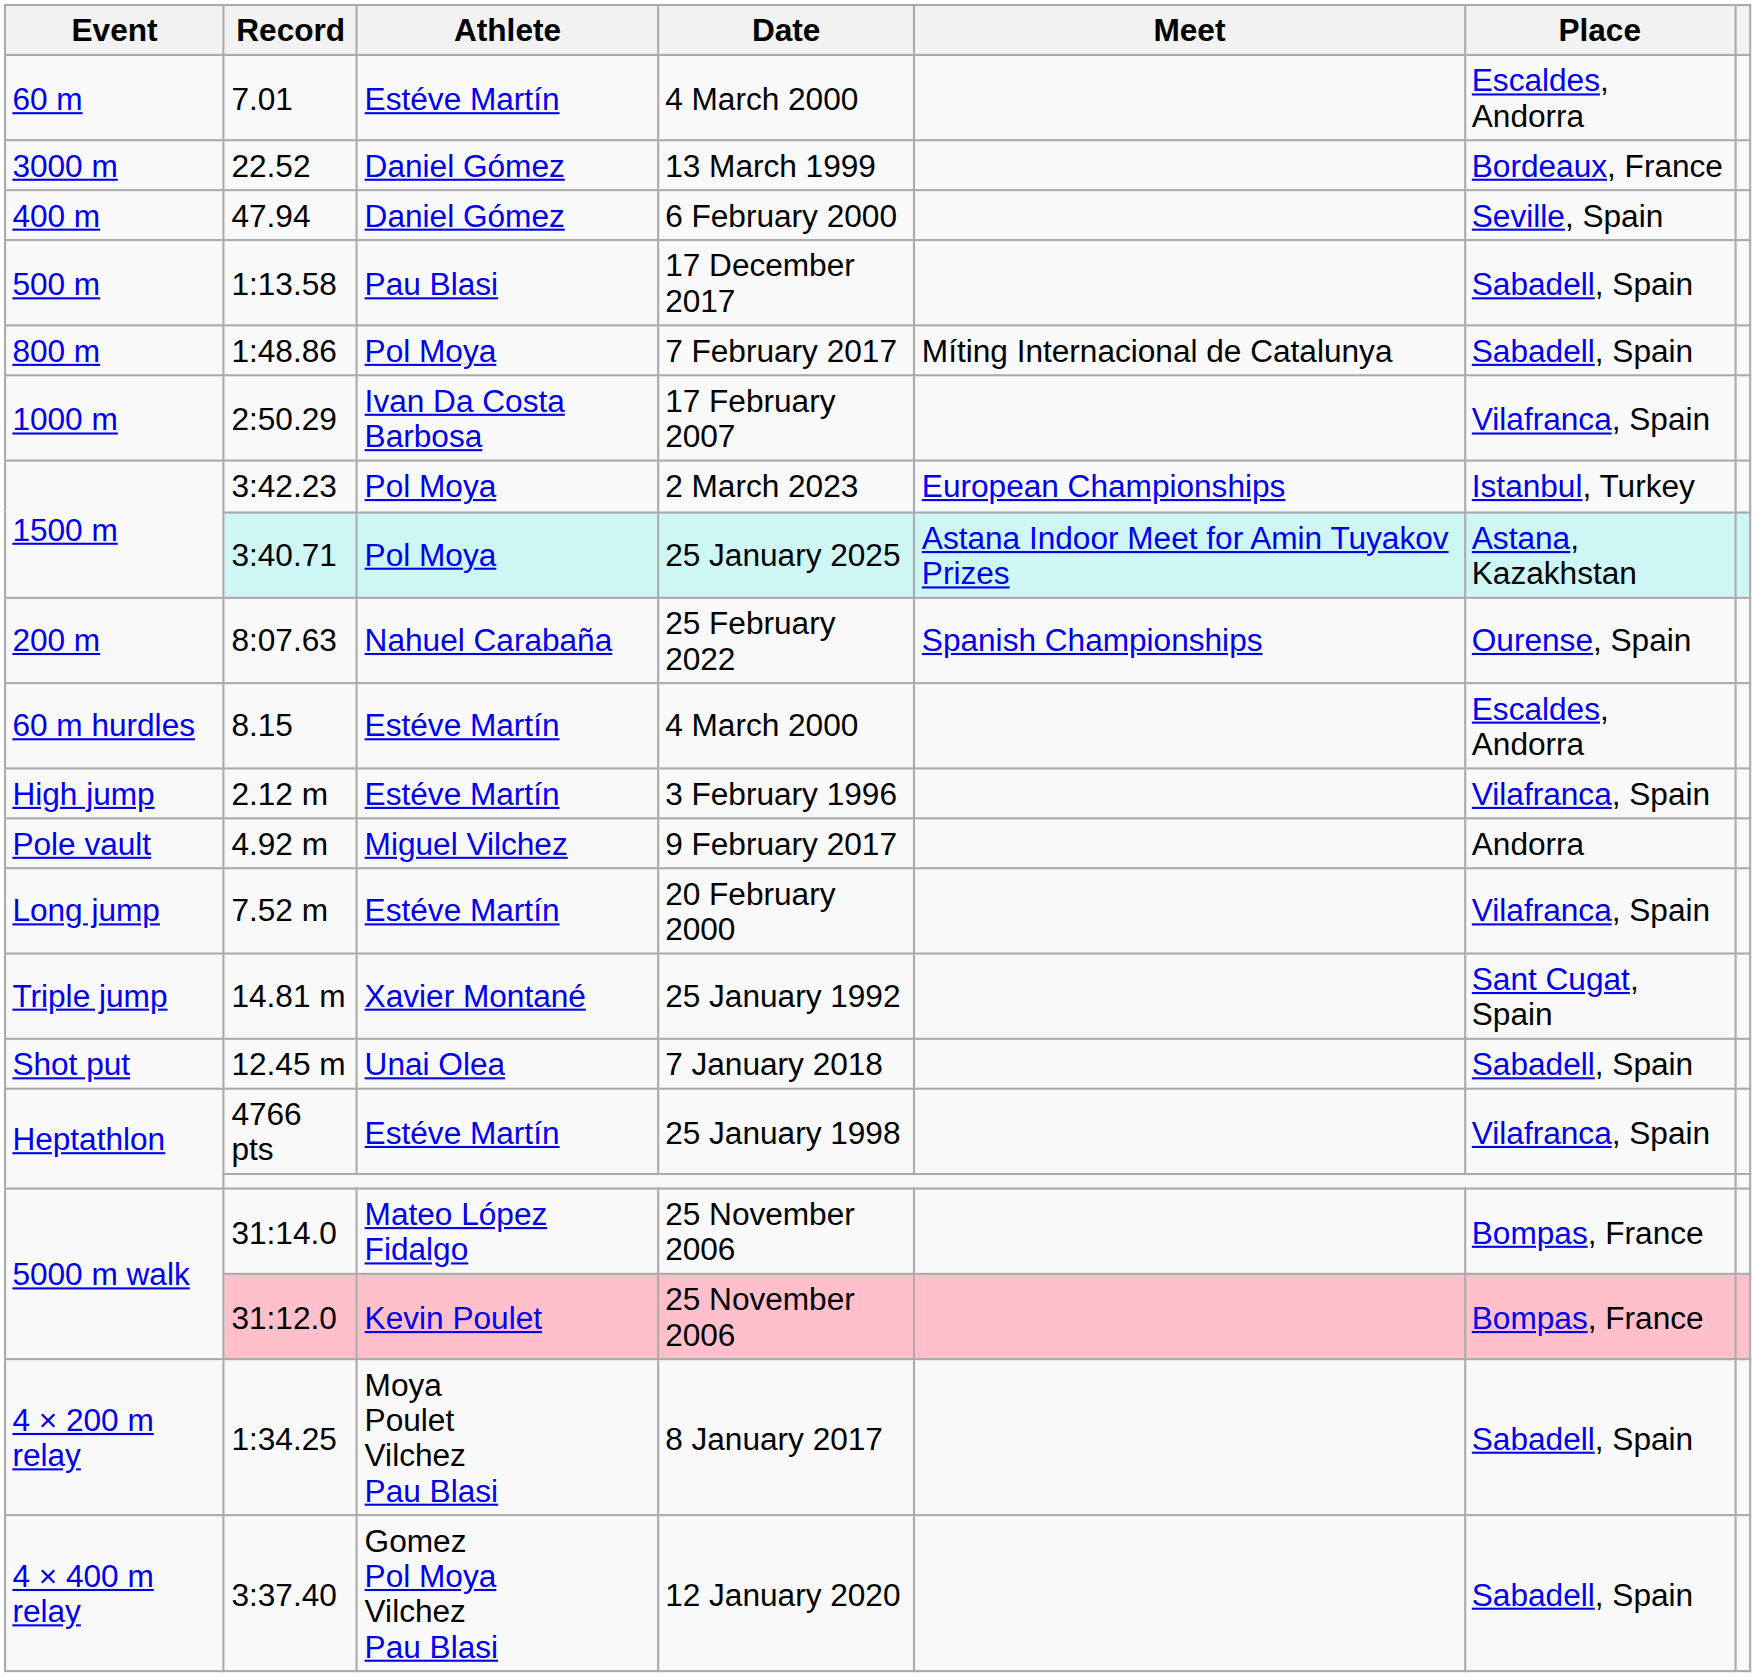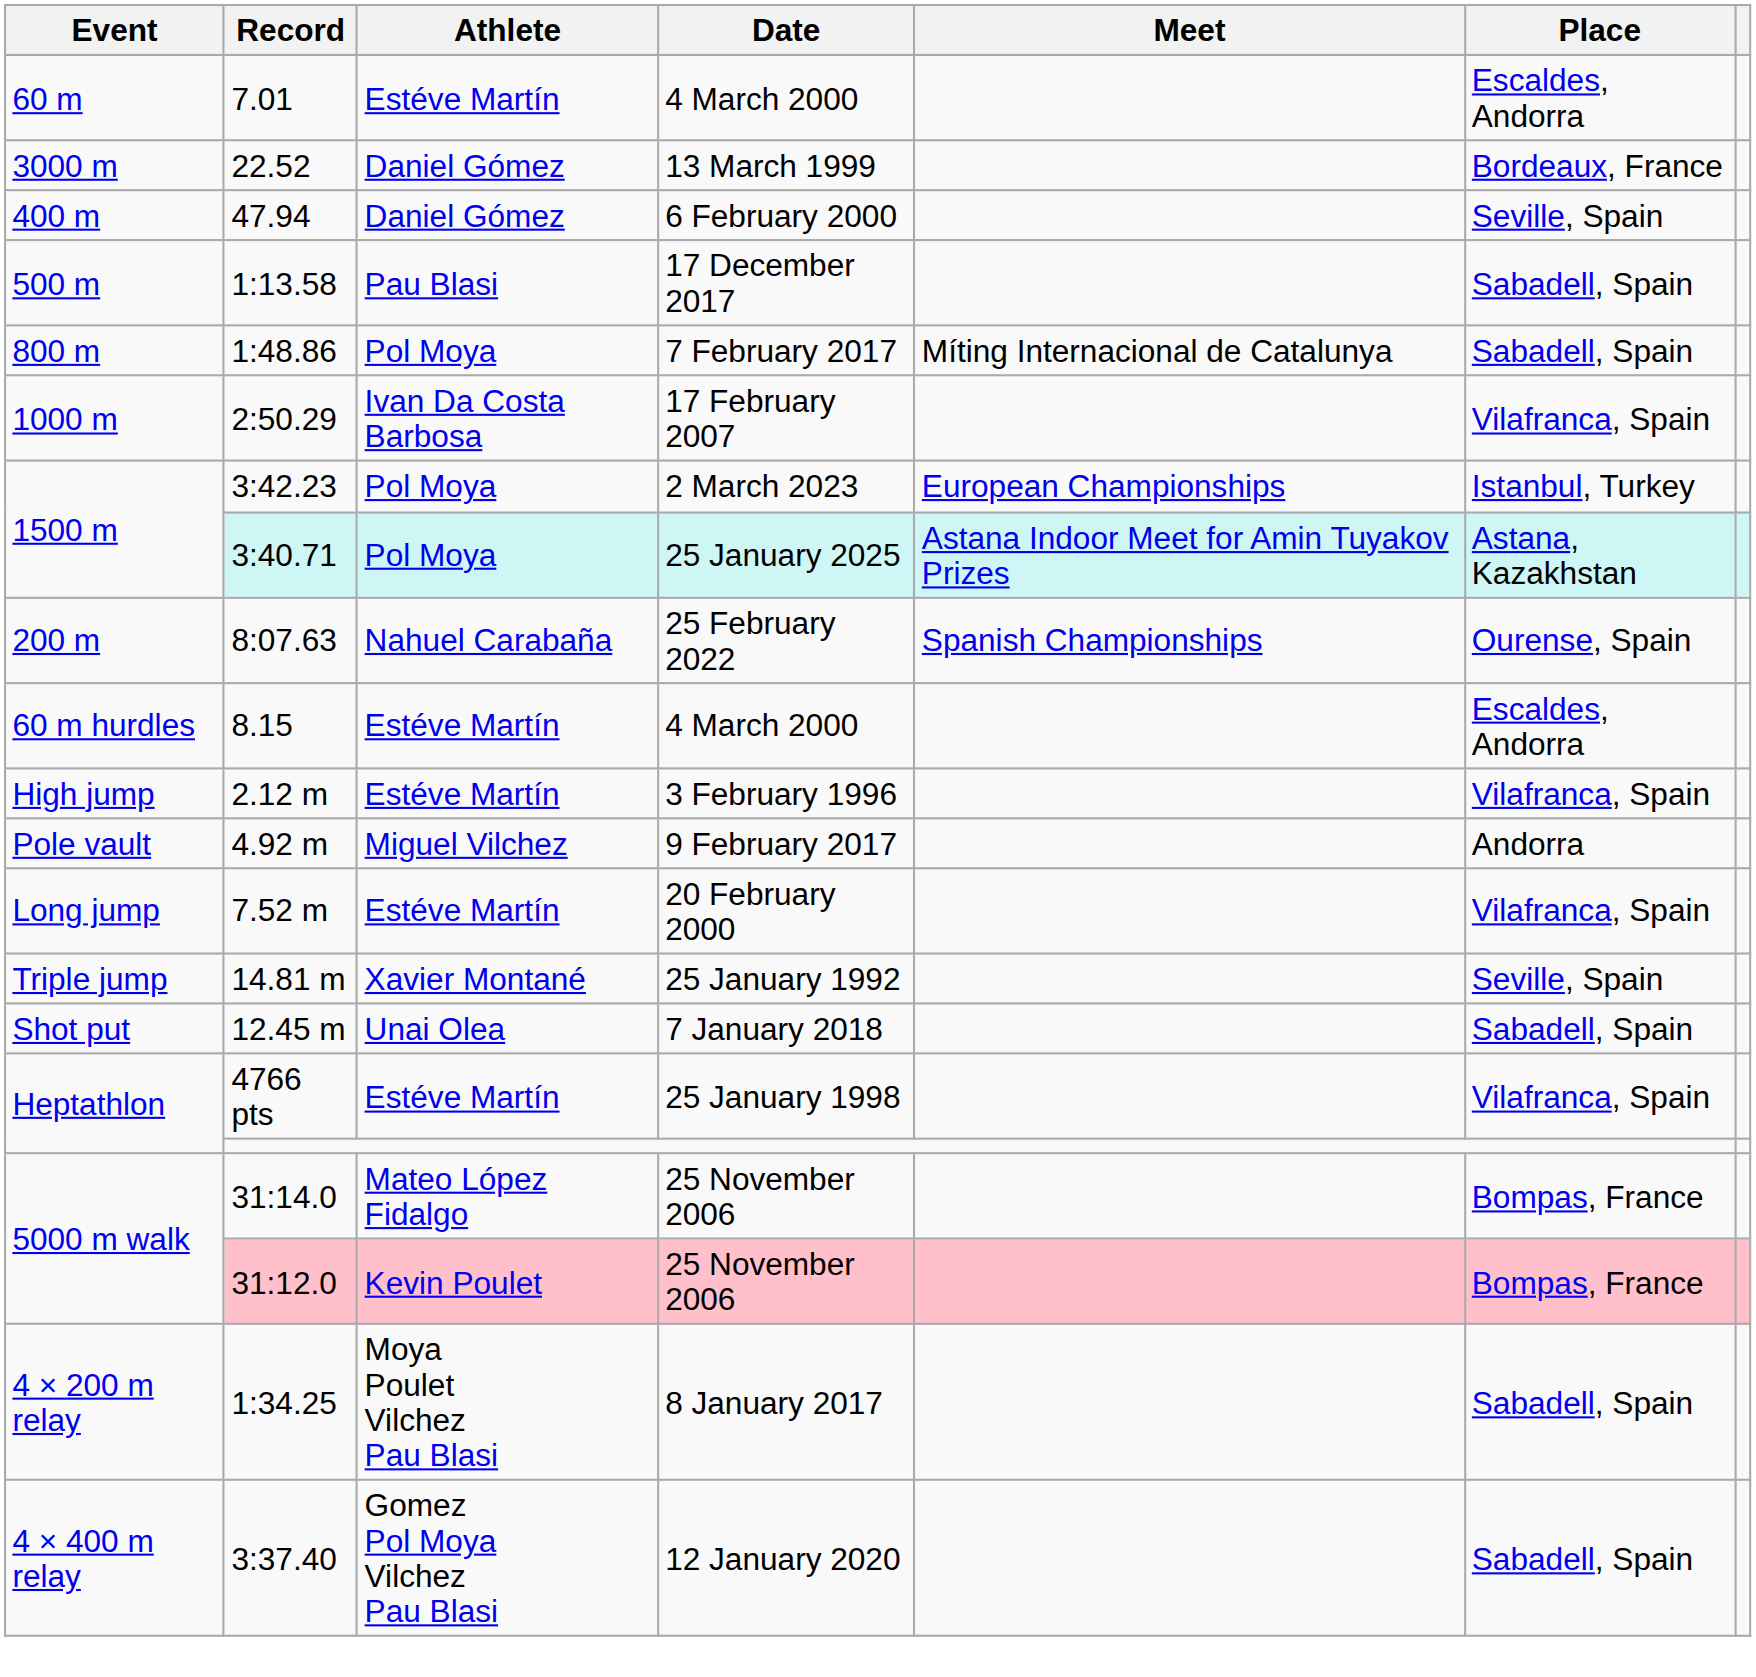25 January 1992 | Place: Sant Cugat, Spain -> Seville, Spain
